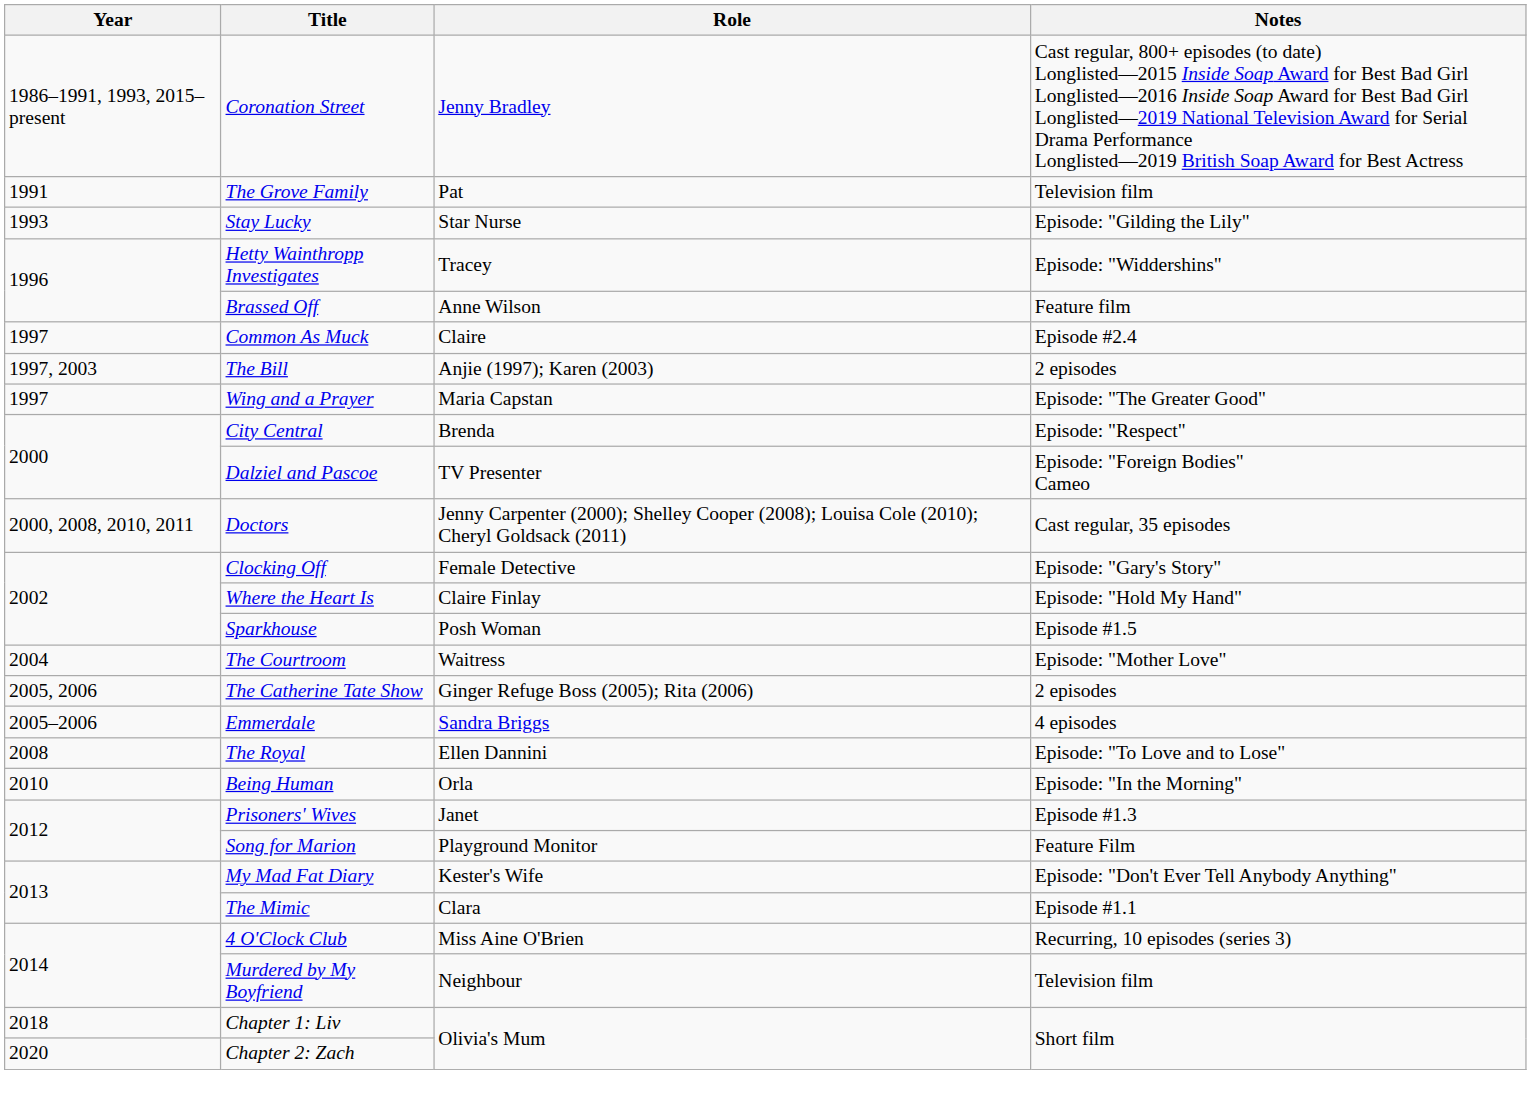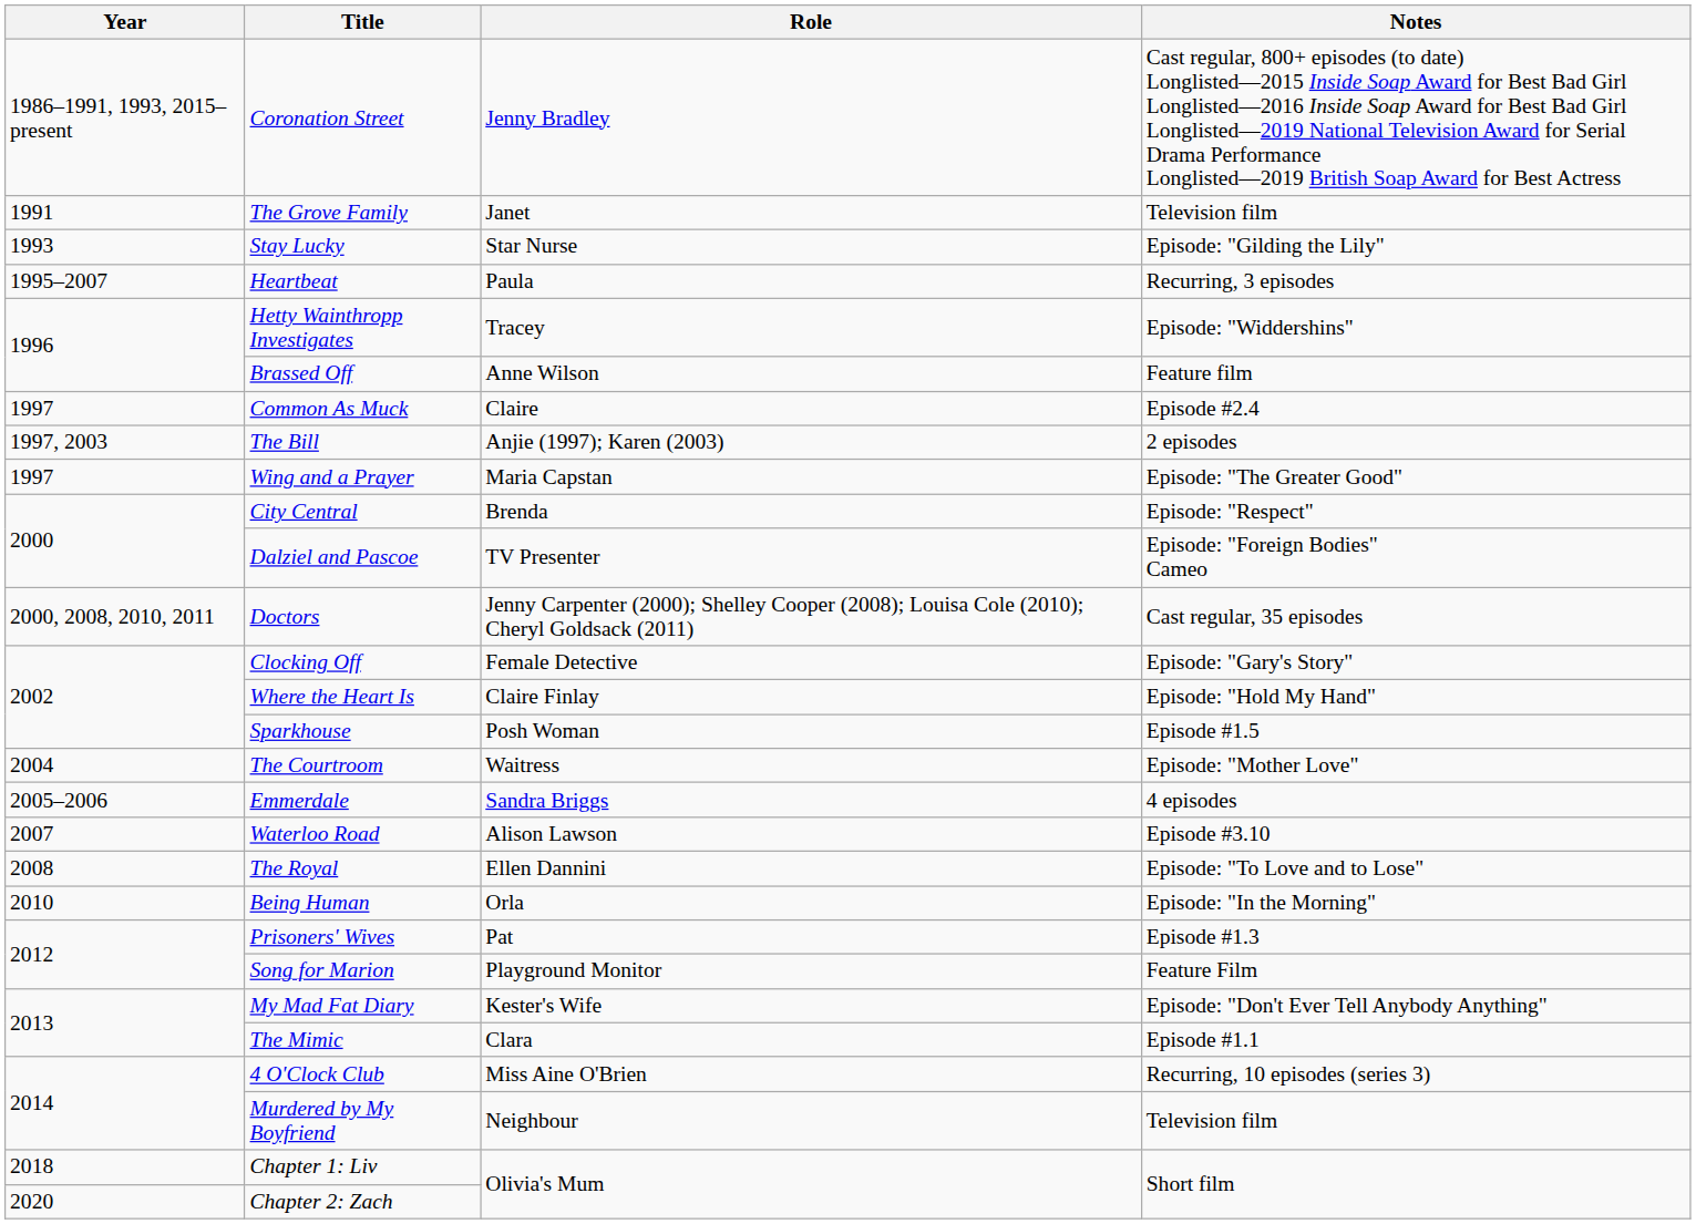The Grove Family | Role: Pat -> Janet
+ row: 1995–2007 | Heartbeat | Paula | Recurring, 3 episodes
- row: 2005, 2006 | The Catherine Tate Show | Ginger Refuge Boss (2005); Rita (2006) | 2 episodes
+ row: 2007 | Waterloo Road | Alison Lawson | Episode #3.10
Prisoners' Wives | Role: Janet -> Pat
